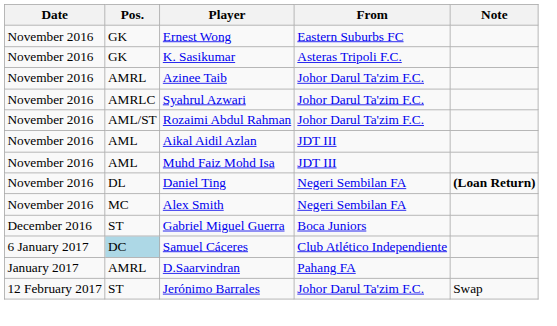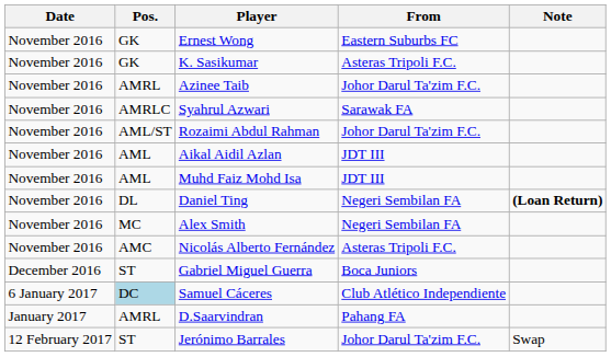Syahrul Azwari | From: Johor Darul Ta'zim F.C. -> Sarawak FA
+ row: November 2016 | AMC | Nicolás Alberto Fernández | Asteras Tripoli F.C.
